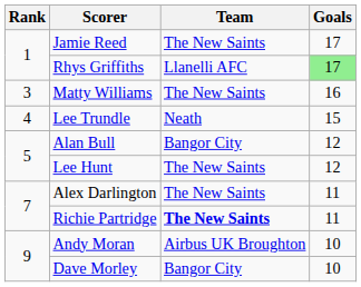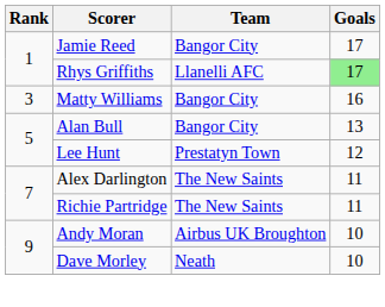Jamie Reed | Team: The New Saints -> Bangor City
Matty Williams | Team: The New Saints -> Bangor City
- row: 4 | Lee Trundle | Neath | 15
Alan Bull | Goals: 12 -> 13
Lee Hunt | Team: The New Saints -> Prestatyn Town
Richie Partridge | Team: bold -> normal
Dave Morley | Team: Bangor City -> Neath
